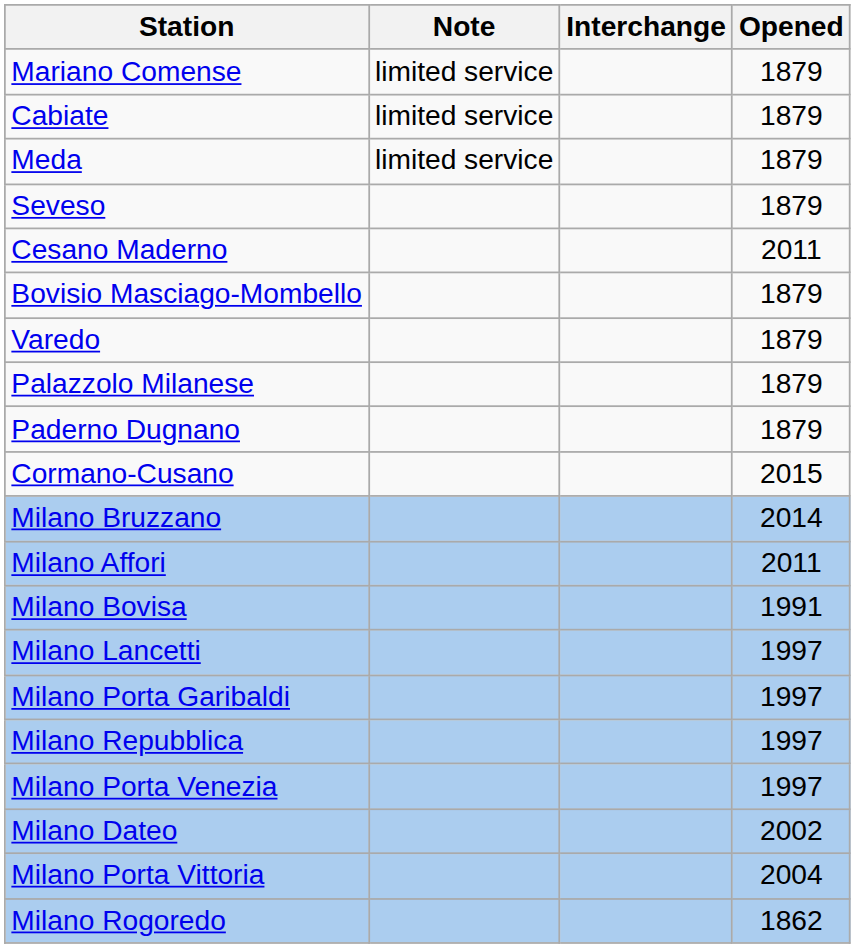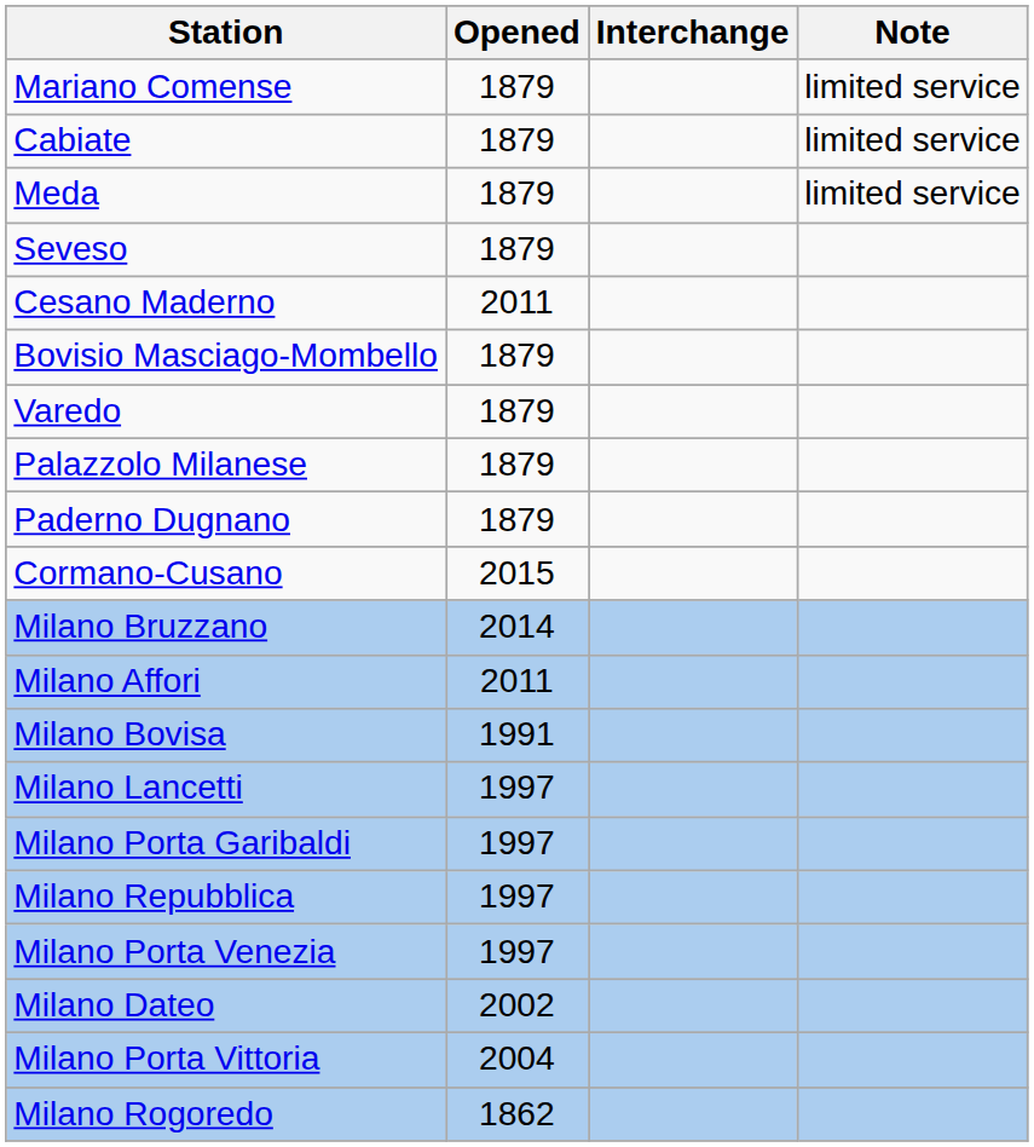columns swapped: Opened <-> Note
